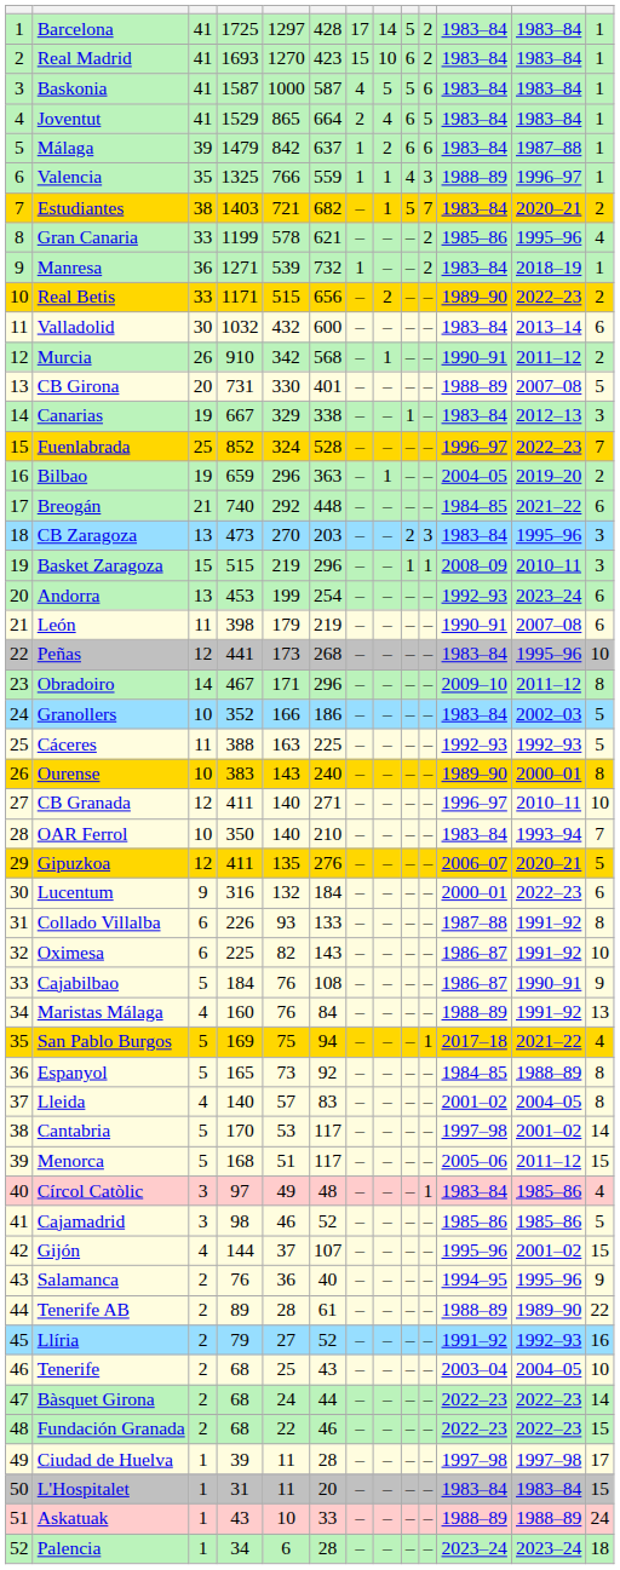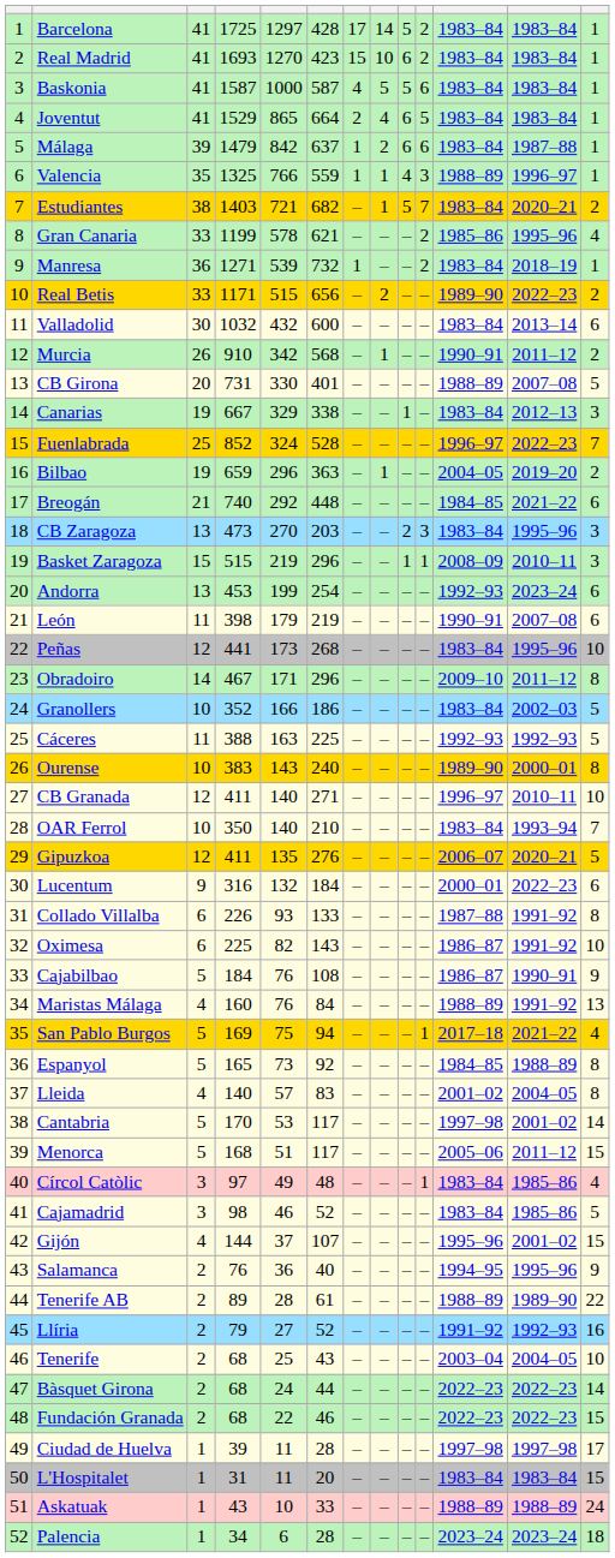Cajamadrid | column 11: 1985–86 -> 1983–84
